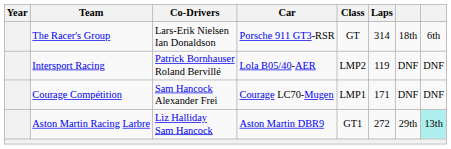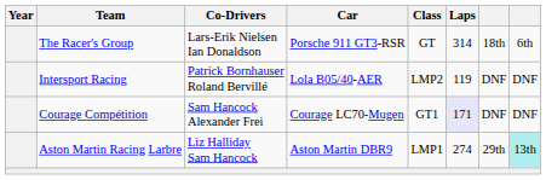Courage Compétition | Class: LMP1 -> GT1
Courage Compétition | Laps: no background -> lavender background
Aston Martin Racing Larbre | Class: GT1 -> LMP1
Aston Martin Racing Larbre | Laps: 272 -> 274
